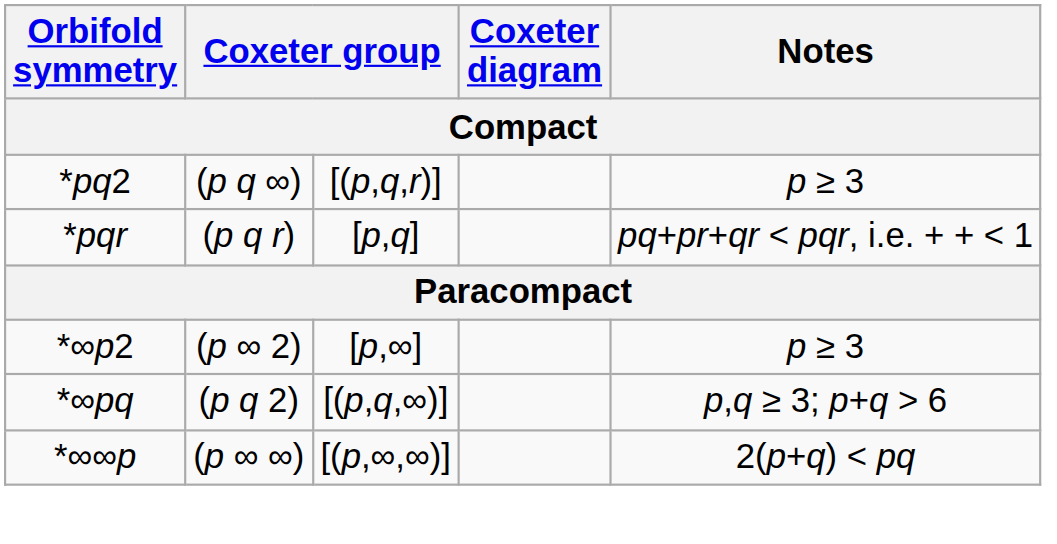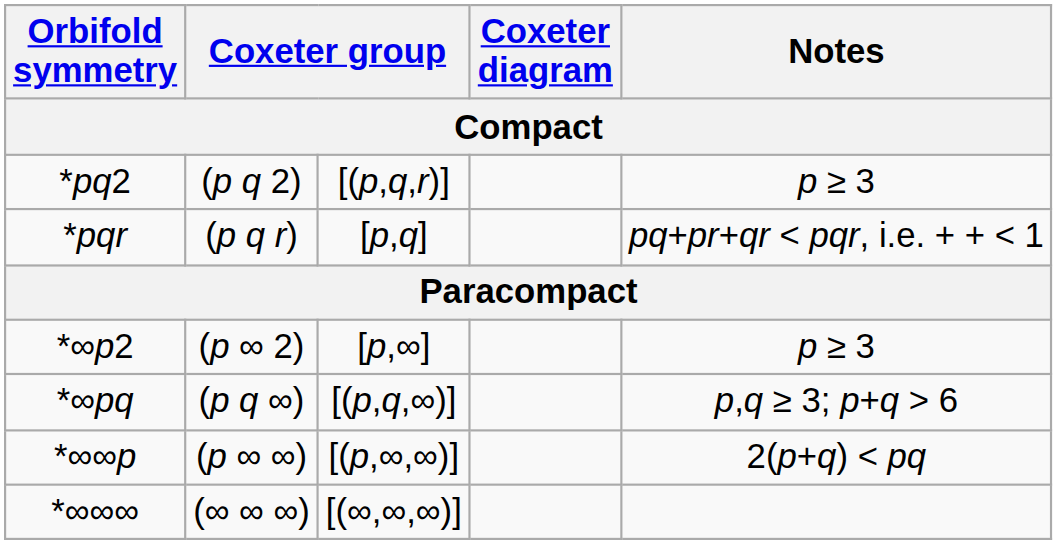*pq2 | column 2: (p q ∞) -> (p q 2)
*∞pq | column 2: (p q 2) -> (p q ∞)
+ row: *∞∞∞ | (∞ ∞ ∞) | [(∞,∞,∞)]
